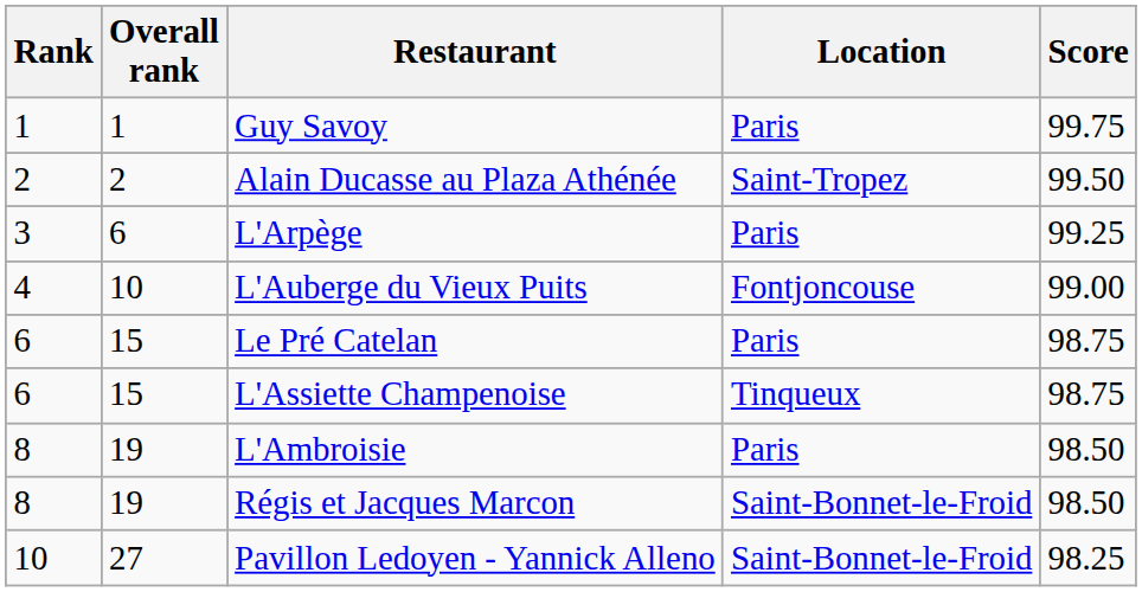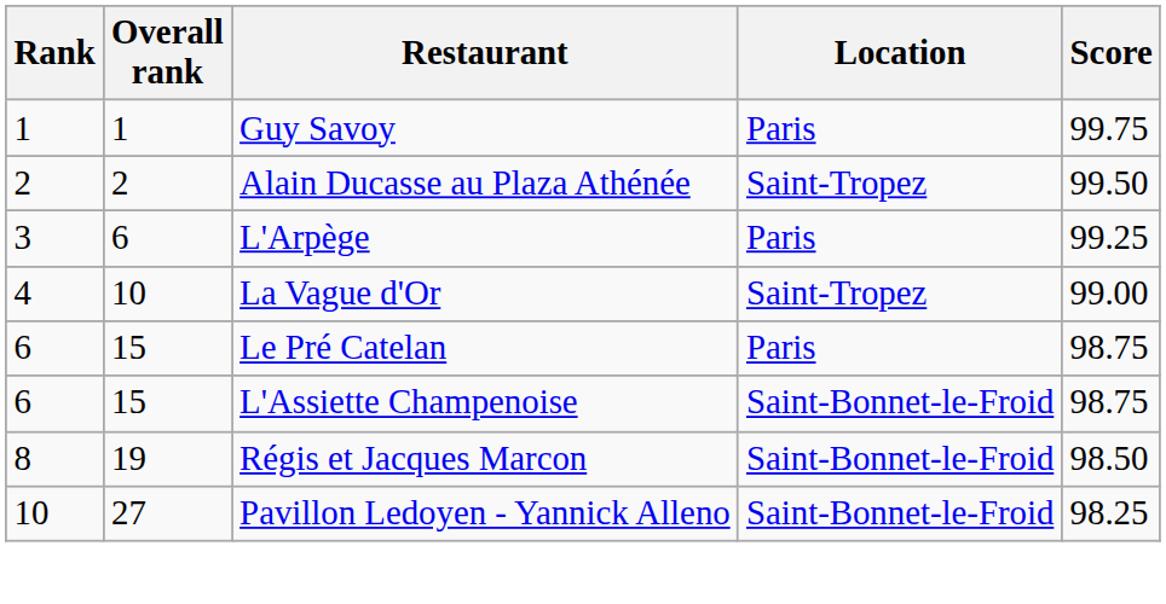- row: 4 | 10 | L'Auberge du Vieux Puits | Fontjoncouse | 99.00
+ row: 4 | 10 | La Vague d'Or | Saint-Tropez | 99.00
L'Assiette Champenoise | Location: Tinqueux -> Saint-Bonnet-le-Froid
- row: 8 | 19 | L'Ambroisie | Paris | 98.50
